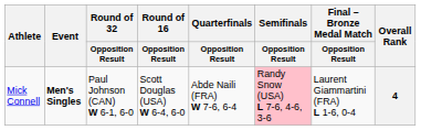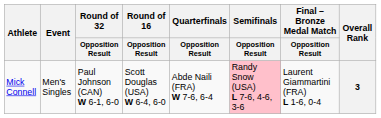Mick Connell | Event: bold -> normal
Mick Connell | Overall Rank: 4 -> 3
